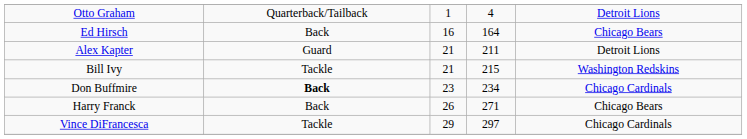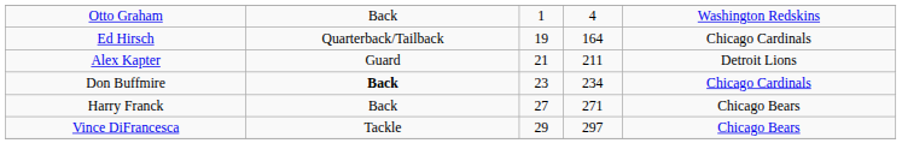Otto Graham | column 2: Quarterback/Tailback -> Back
Otto Graham | column 5: Detroit Lions -> Washington Redskins
Ed Hirsch | column 2: Back -> Quarterback/Tailback
Ed Hirsch | column 3: 16 -> 19
Ed Hirsch | column 5: Chicago Bears -> Chicago Cardinals
- row: Bill Ivy | Tackle | 21 | 215 | Washington Redskins
Harry Franck | column 3: 26 -> 27
Vince DiFrancesca | column 5: Chicago Cardinals -> Chicago Bears
